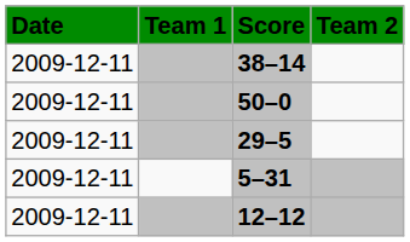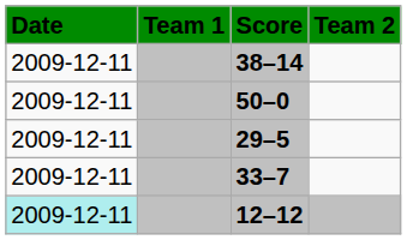+ row: 2009-12-11 | 33–7
- row: 2009-12-11 | 5–31
12–12 | Date: no background -> paleturquoise background
